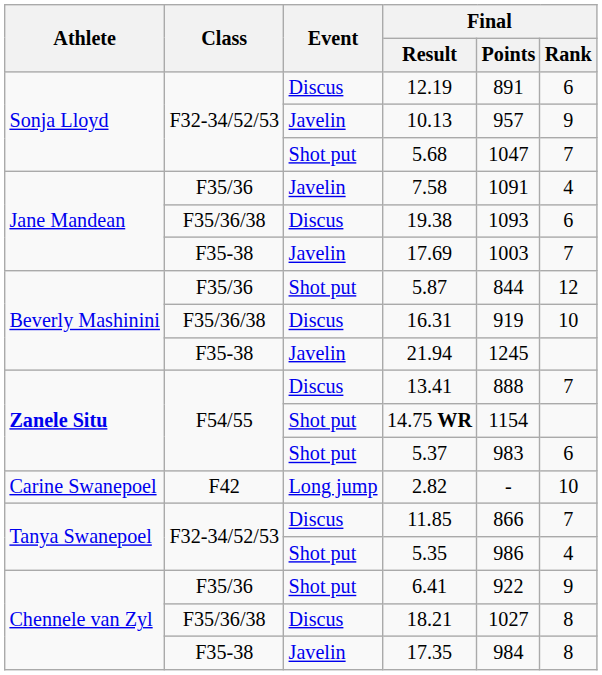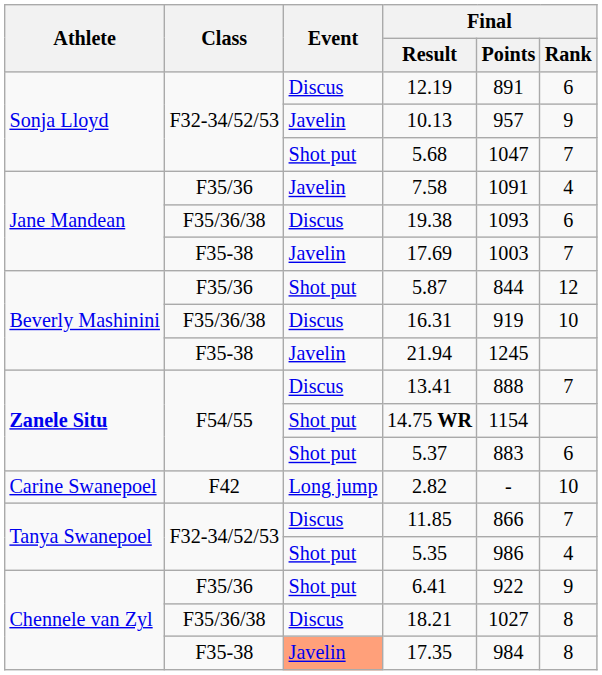5.37 | Final / Points: 983 -> 883
17.35 | Event: no background -> lightsalmon background
